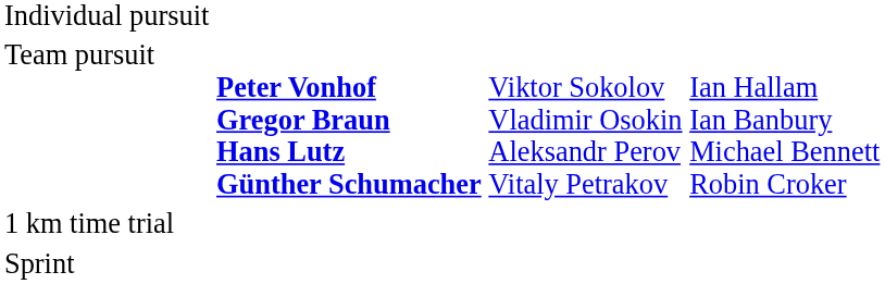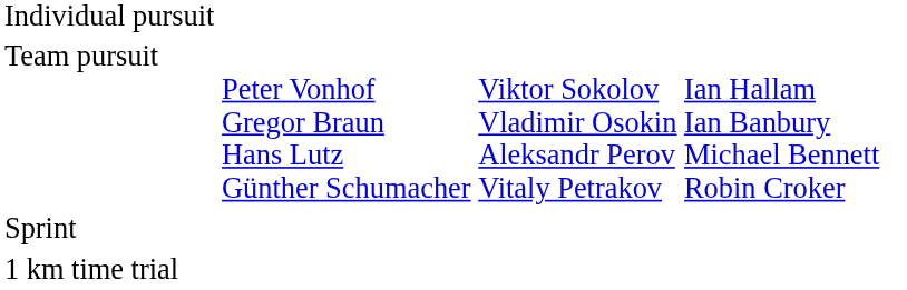Team pursuit | column 2: bold -> normal
rows swapped: Sprint <-> 1 km time trial
